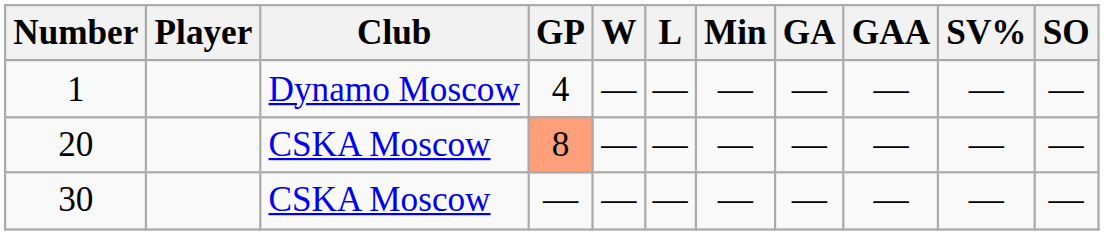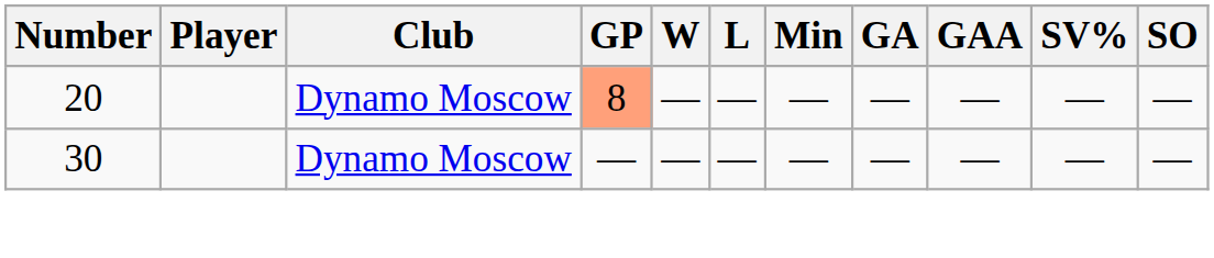- row: 1 | Dynamo Moscow | 4 | — | — | — | — | — | — | —
20 | Club: CSKA Moscow -> Dynamo Moscow
30 | Club: CSKA Moscow -> Dynamo Moscow
